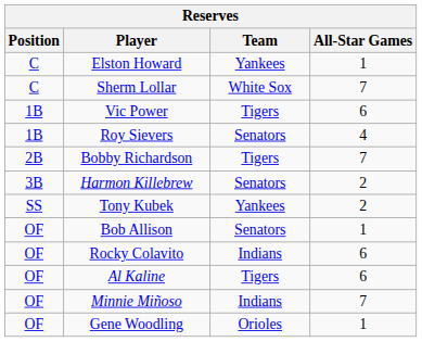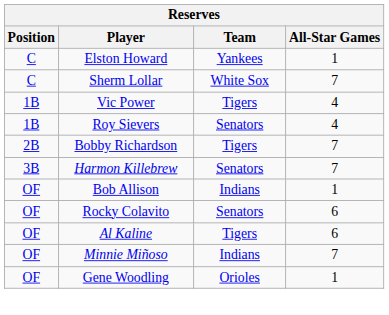Vic Power | All-Star Games: 6 -> 4
Harmon Killebrew | All-Star Games: 2 -> 7
- row: SS | Tony Kubek | Yankees | 2
Bob Allison | Team: Senators -> Indians
Rocky Colavito | Team: Indians -> Senators
